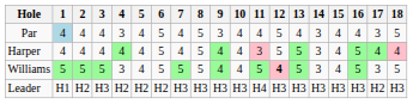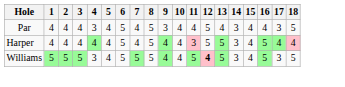Par | 1: lightblue background -> no background
- row: Leader | H1 | H2 | H3 | H2 | H2 | H2 | H3 | H3 | H3 | H3 | H4 | H3 | H3 | H3 | H3 | H3 | H2 | H3
